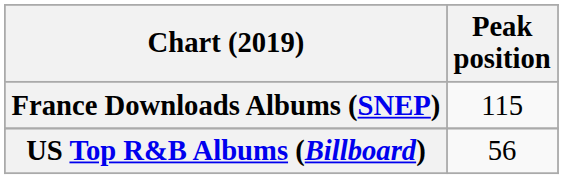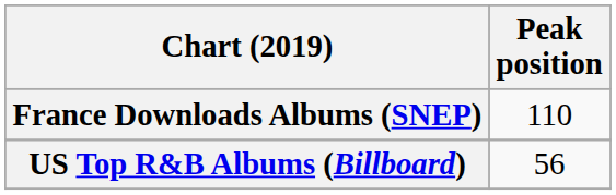France Downloads Albums (SNEP) | Peak position: 115 -> 110
